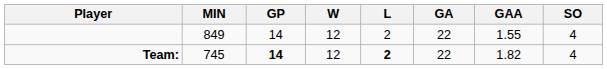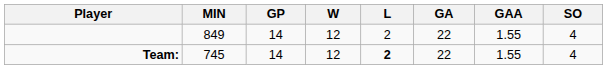Team: | GP: bold -> normal
Team: | GAA: 1.82 -> 1.55
